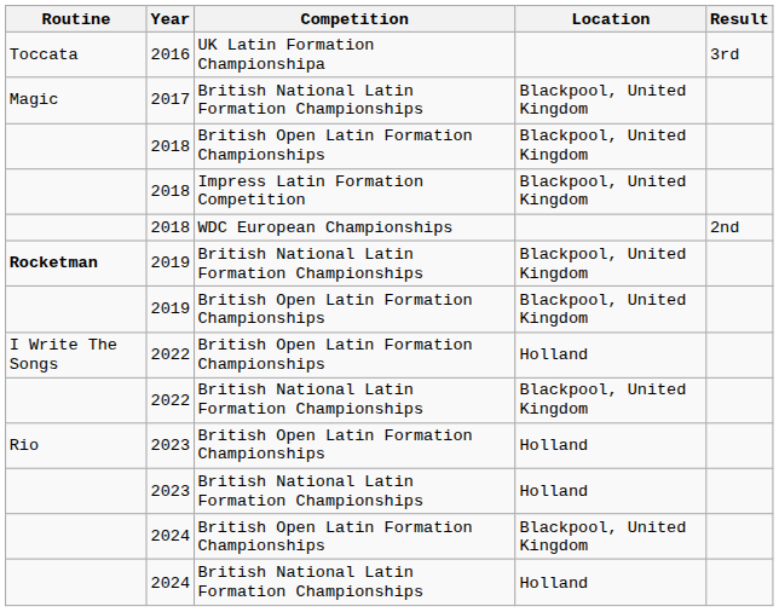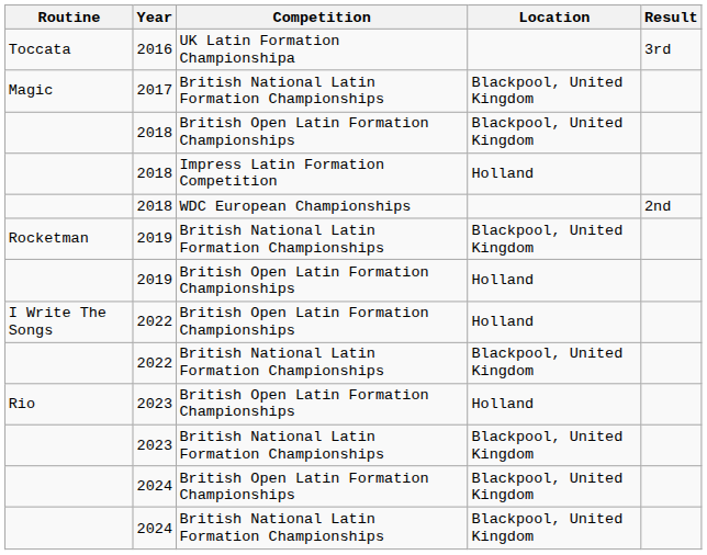2018 / Impress Latin Formation Competition | Location: Blackpool, United Kingdom -> Holland
2019 / British National Latin Formation Championships | Routine: bold -> normal
2019 / British Open Latin Formation Championships | Location: Blackpool, United Kingdom -> Holland
2023 / British National Latin Formation Championships | Location: Holland -> Blackpool, United Kingdom
2024 / British National Latin Formation Championships | Location: Holland -> Blackpool, United Kingdom
